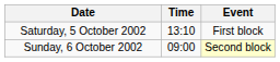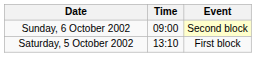rows swapped: Saturday, 5 October 2002 <-> Sunday, 6 October 2002
